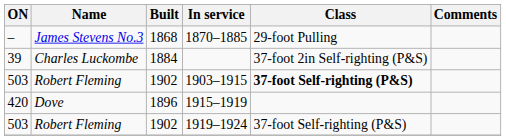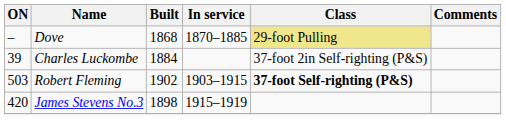1870–1885 | Name: James Stevens No.3 -> Dove
1870–1885 | Class: no background -> khaki background
1915–1919 | Name: Dove -> James Stevens No.3
1915–1919 | Built: 1896 -> 1898
- row: 503 | Robert Fleming | 1902 | 1919–1924 | 37-foot Self-righting (P&S)
